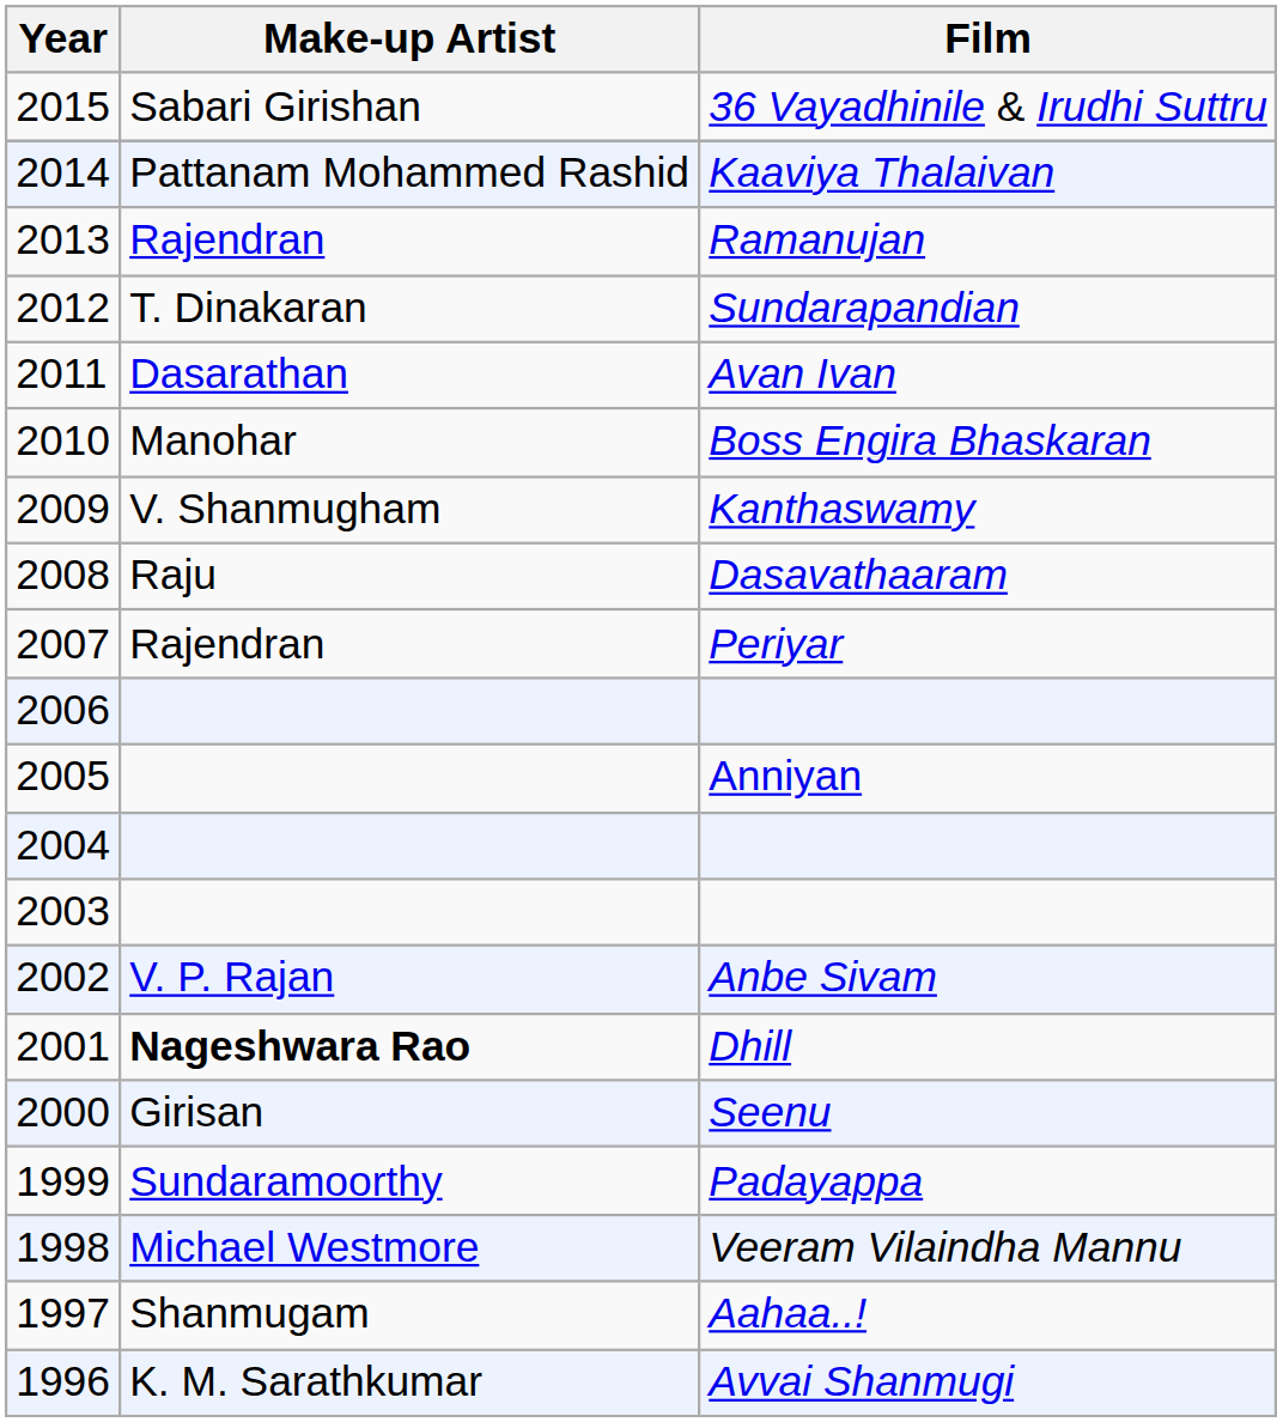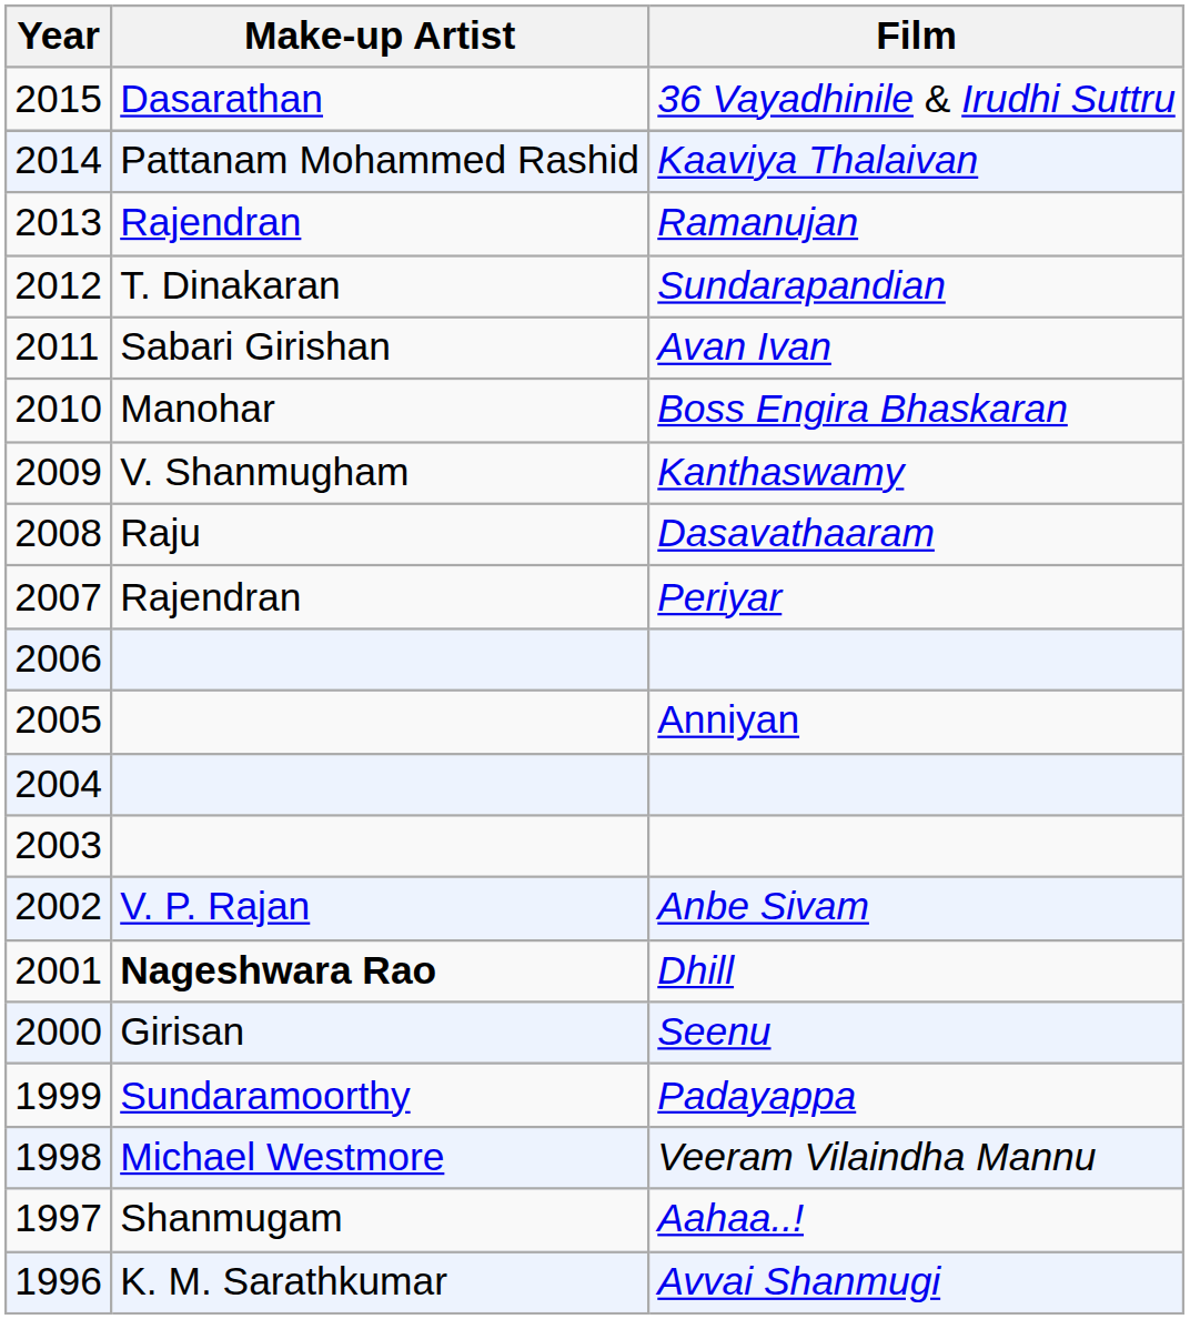36 Vayadhinile & Irudhi Suttru | Make-up Artist: Sabari Girishan -> Dasarathan
Avan Ivan | Make-up Artist: Dasarathan -> Sabari Girishan
